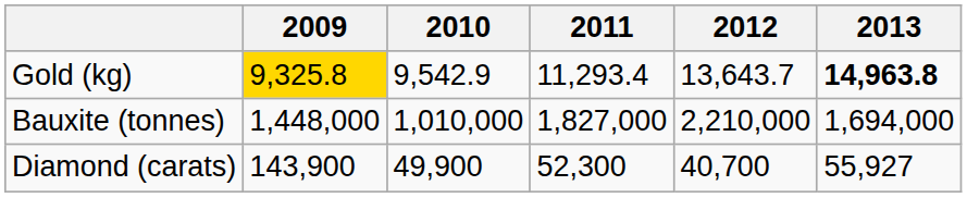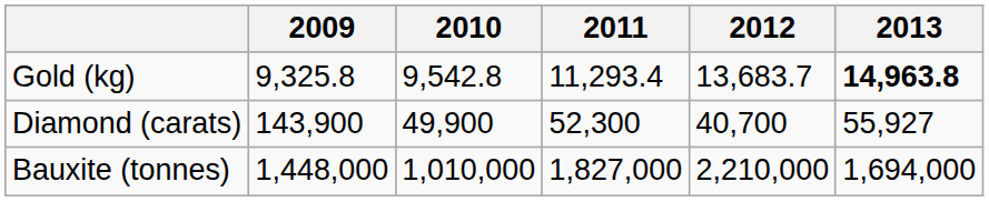Gold (kg) | 2009: gold background -> no background
Gold (kg) | 2010: 9,542.9 -> 9,542.8
Gold (kg) | 2012: 13,643.7 -> 13,683.7
rows swapped: Bauxite (tonnes) <-> Diamond (carats)
